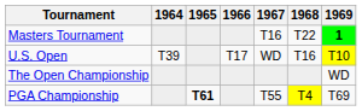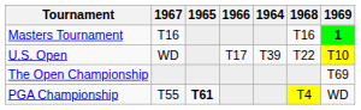columns swapped: 1964 <-> 1967
Masters Tournament | 1968: T22 -> T16
U.S. Open | 1968: T16 -> T22
The Open Championship | 1969: WD -> T69
PGA Championship | 1969: T69 -> WD
